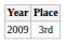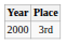3rd | Year: 2009 -> 2000
